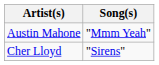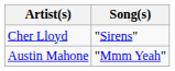rows swapped: Austin Mahone <-> Cher Lloyd
